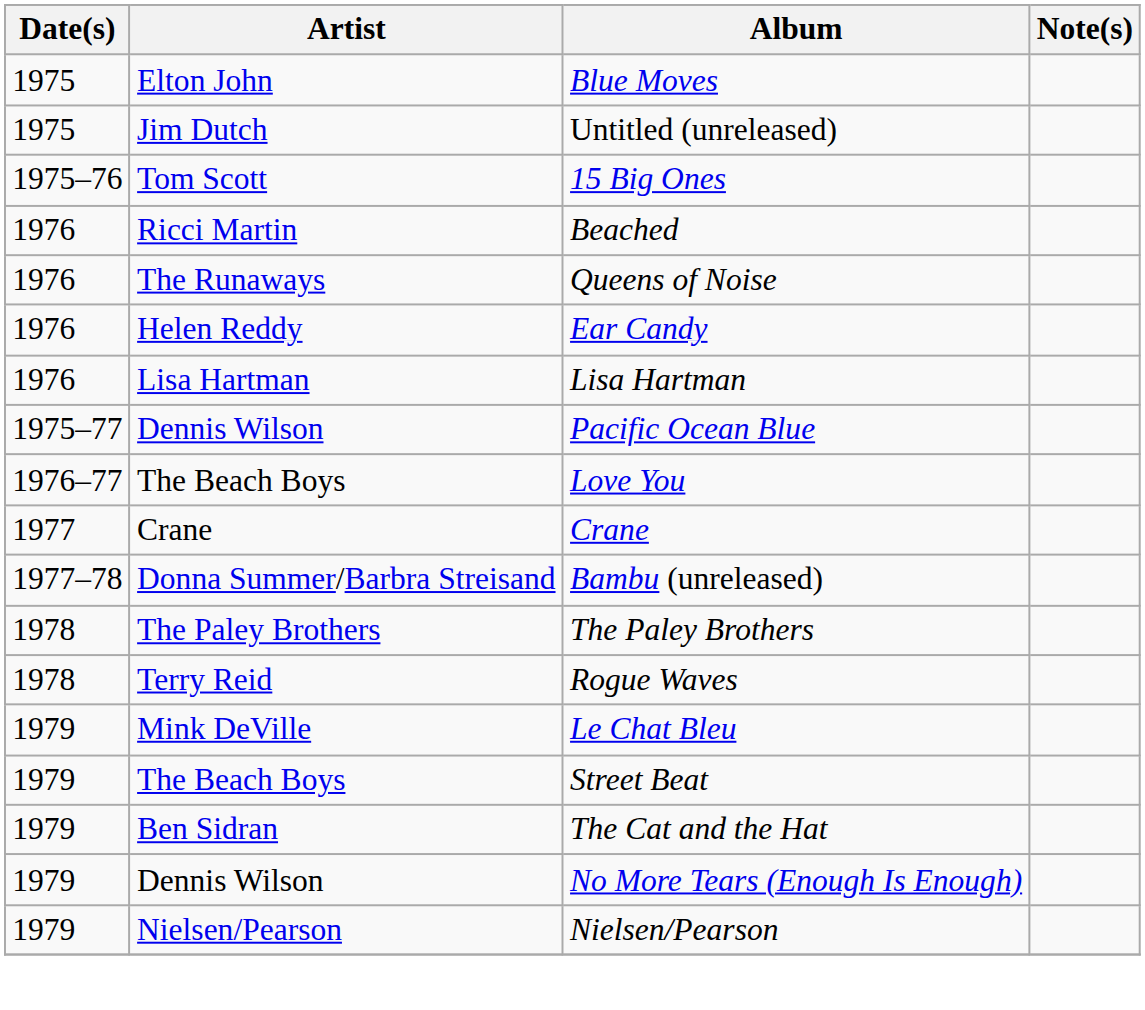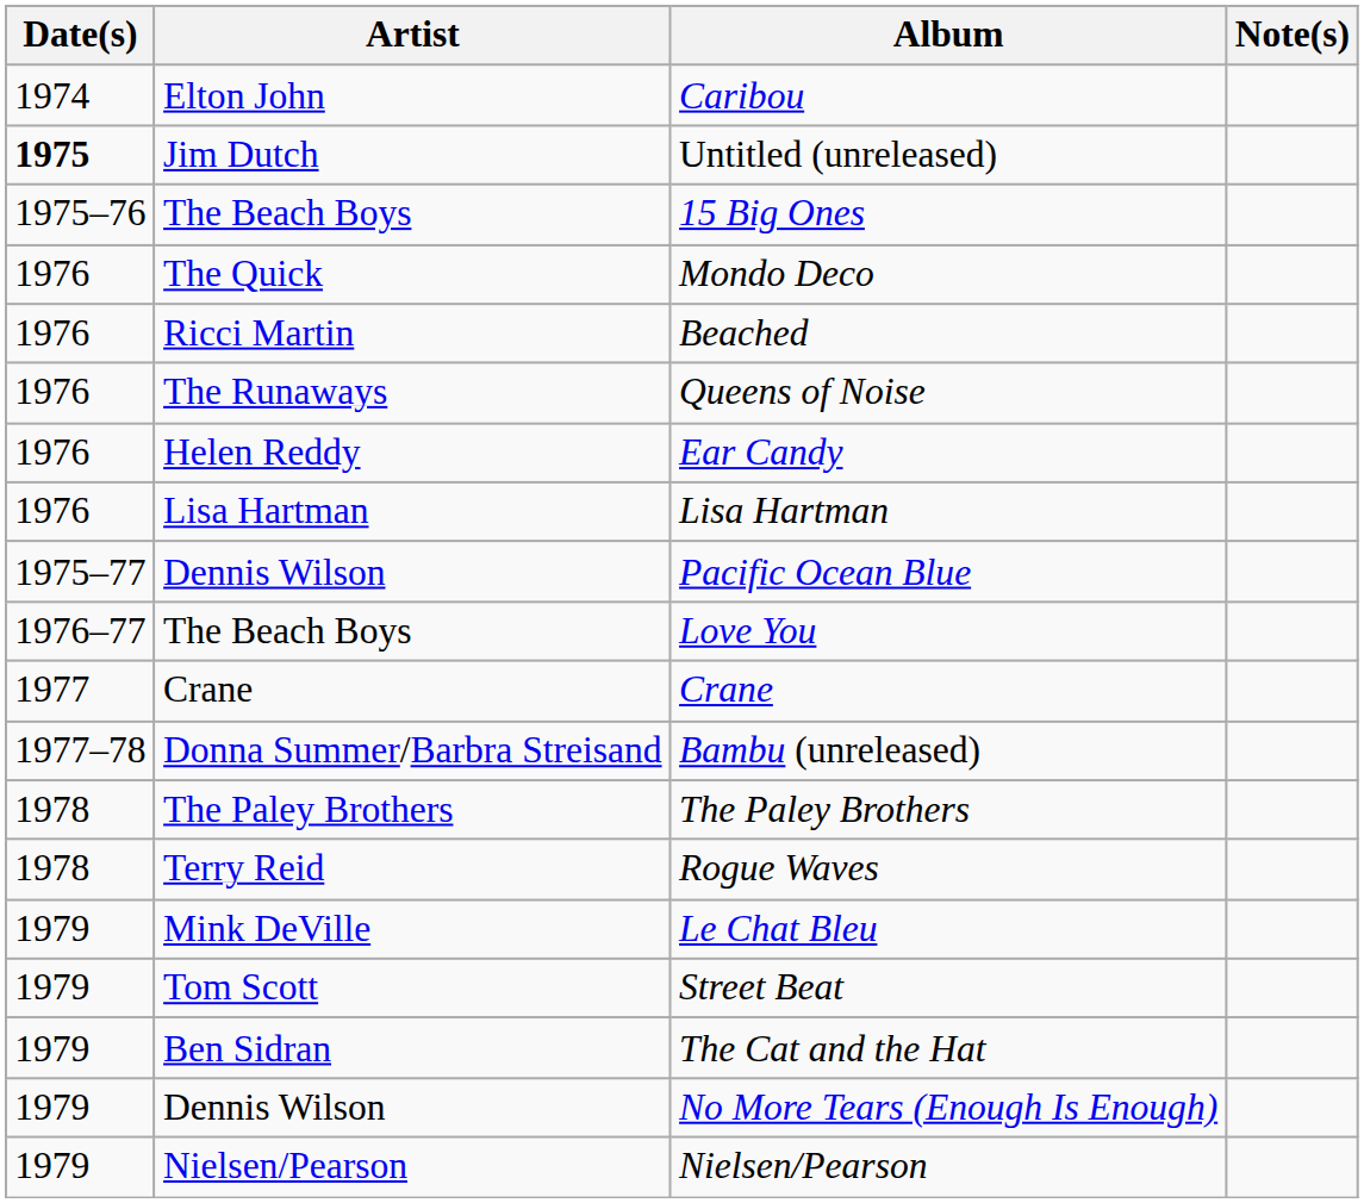+ row: 1974 | Elton John | Caribou
- row: 1975 | Elton John | Blue Moves
Untitled (unreleased) | Date(s): normal -> bold
15 Big Ones | Artist: Tom Scott -> The Beach Boys
+ row: 1976 | The Quick | Mondo Deco
Street Beat | Artist: The Beach Boys -> Tom Scott
